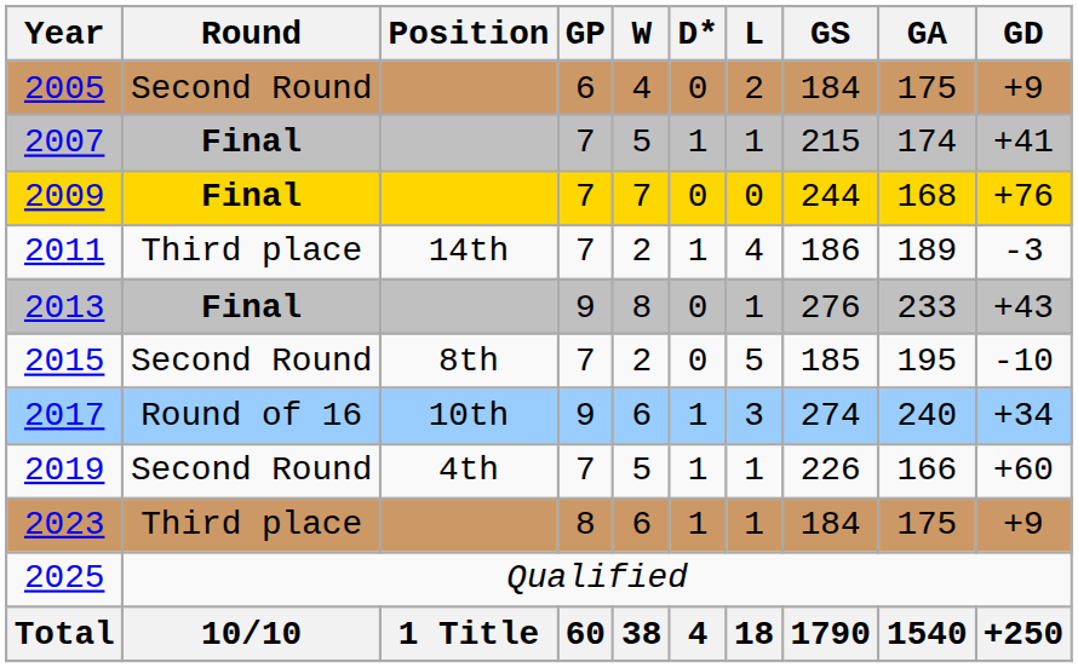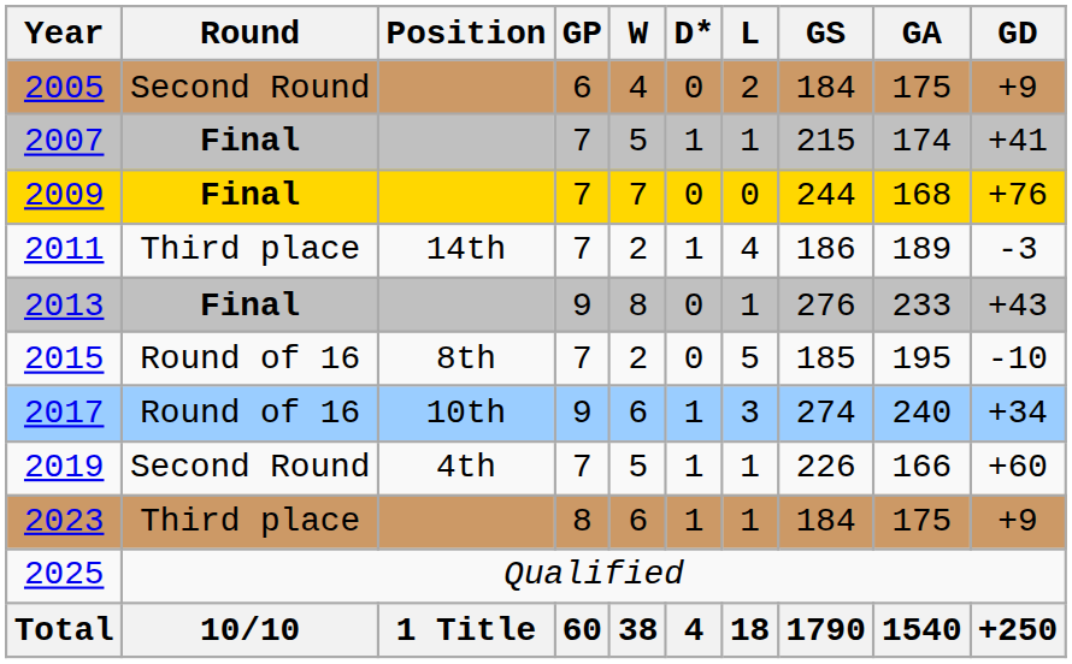2015 | Round: Second Round -> Round of 16
